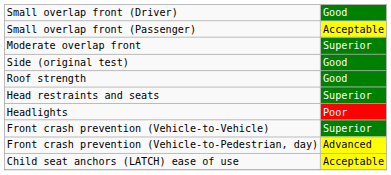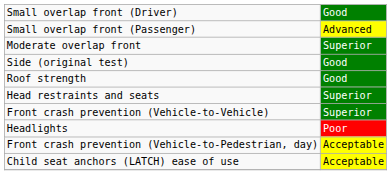Small overlap front (Passenger) | column 2: Acceptable -> Advanced
rows swapped: Headlights <-> Front crash prevention (Vehicle-to-Vehicle)
Front crash prevention (Vehicle-to-Pedestrian, day) | column 2: Advanced -> Acceptable
